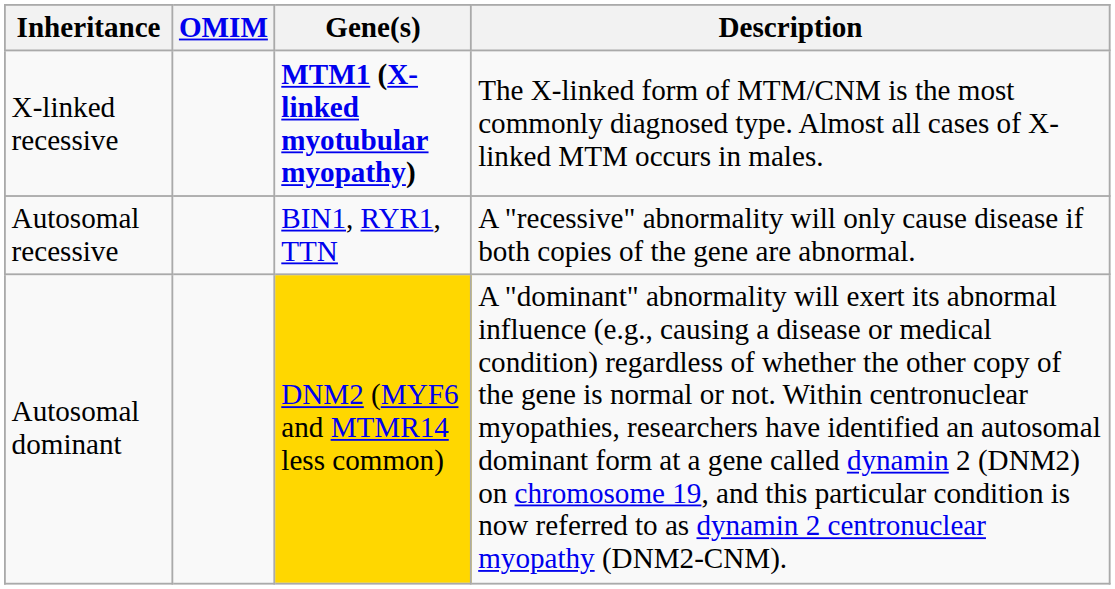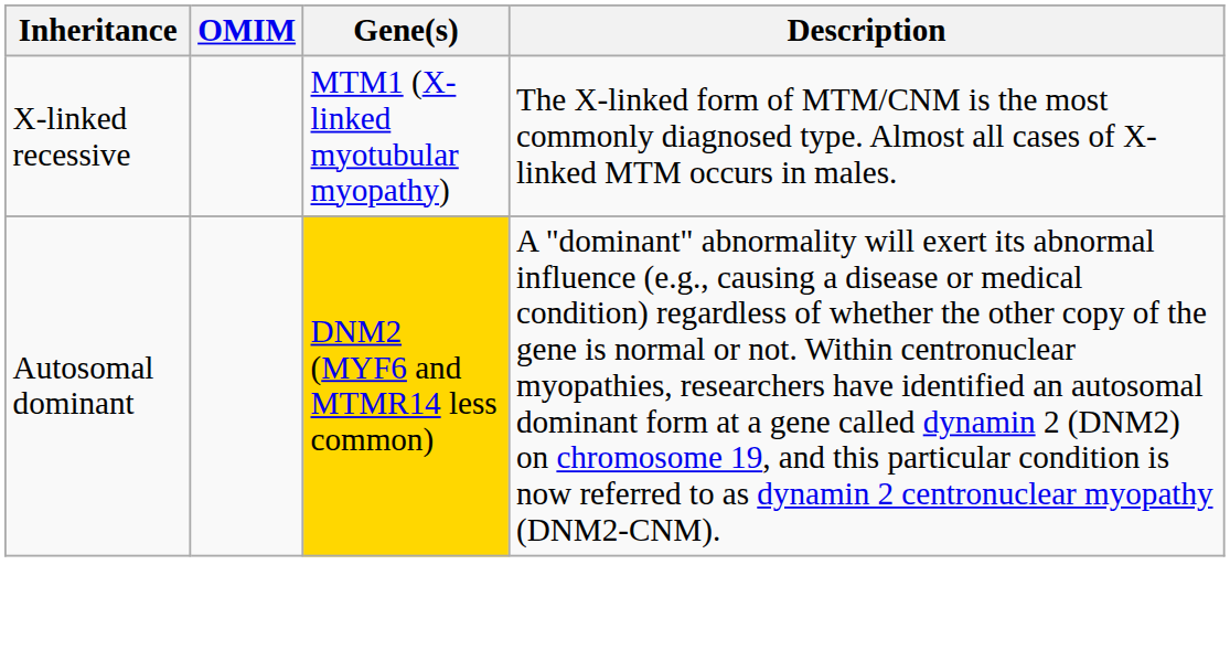X-linked recessive | Gene(s): bold -> normal
- row: Autosomal recessive | BIN1, RYR1, TTN | A "recessive" abnormality will only cause disease if both copies of the gene are abnormal.
